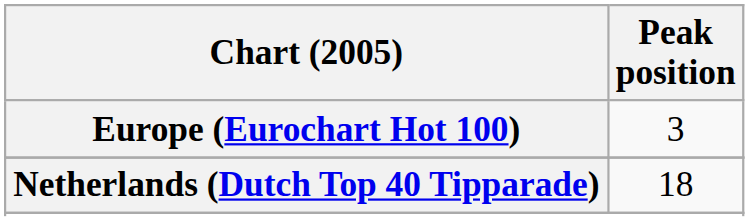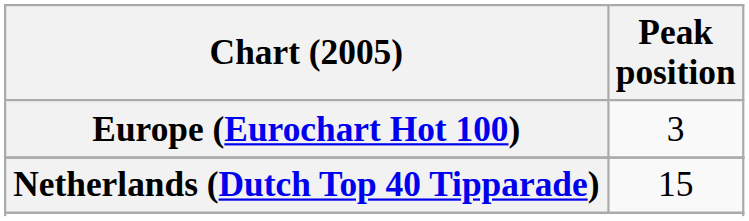Netherlands (Dutch Top 40 Tipparade) | Peak position: 18 -> 15
